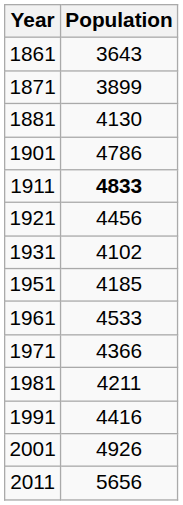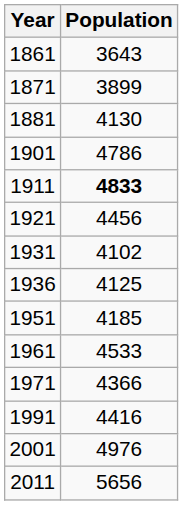+ row: 1936 | 4125
- row: 1981 | 4211
2001 | Population: 4926 -> 4976
